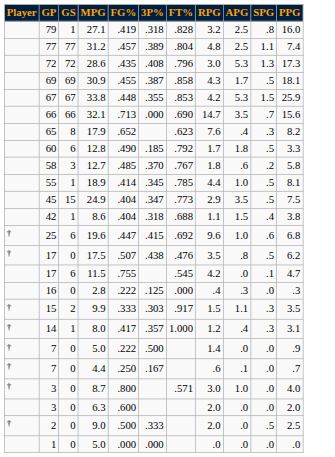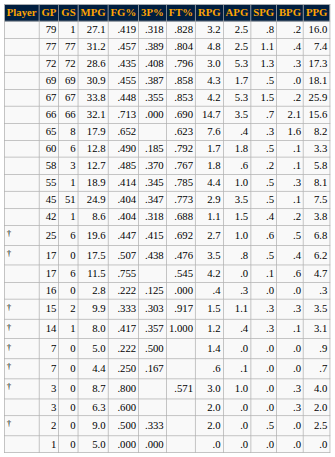+ column: BPG | .2 | .4 | .3 | .0 | .2 | 2.1 | 1.6 | .1 | .1 | .3 | .1 | .2 | .5 | .4 | .6 | .0 | .3 | .1 | .0 | .0 | .3 | .3 | .0 | .0
24.9 | GS: 15 -> 51
19.6 | RPG: 9.6 -> 2.7
